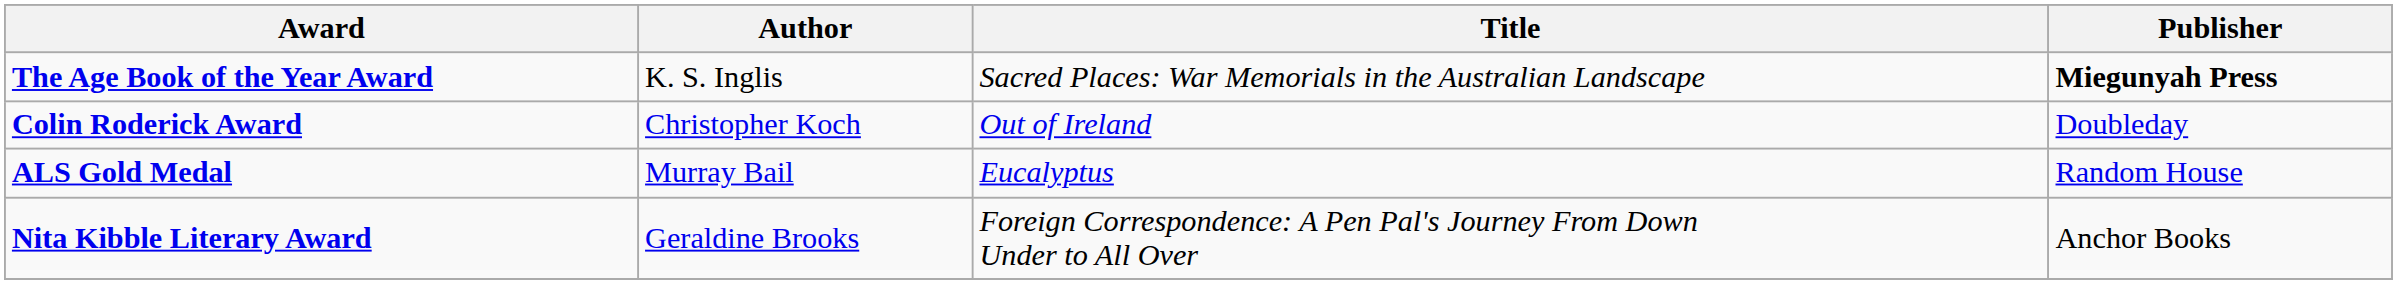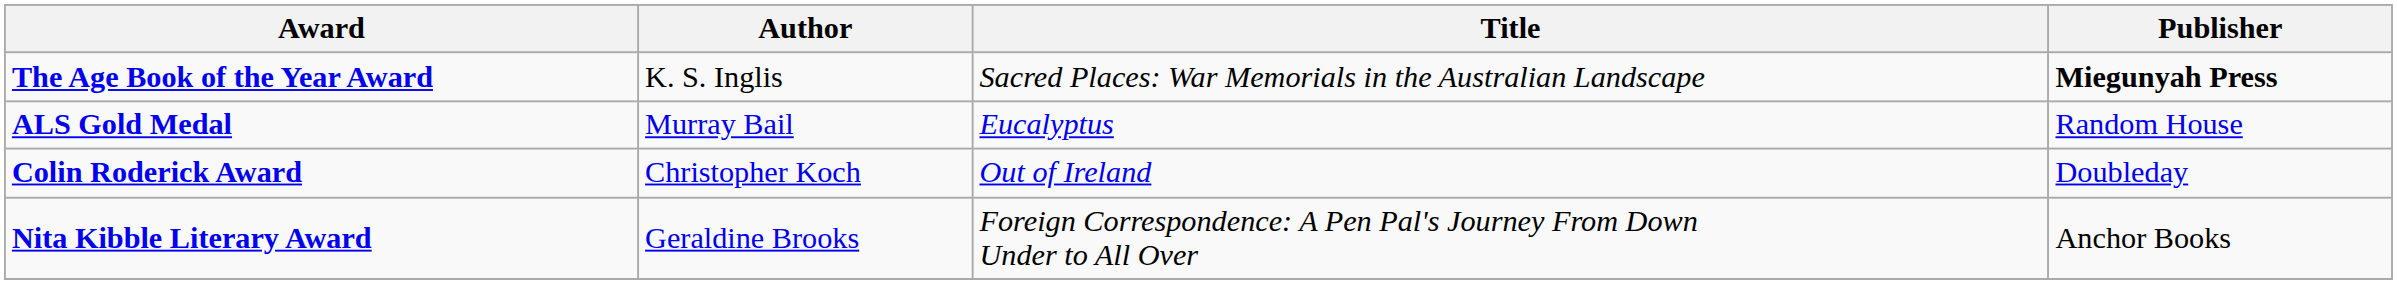rows swapped: ALS Gold Medal <-> Colin Roderick Award
